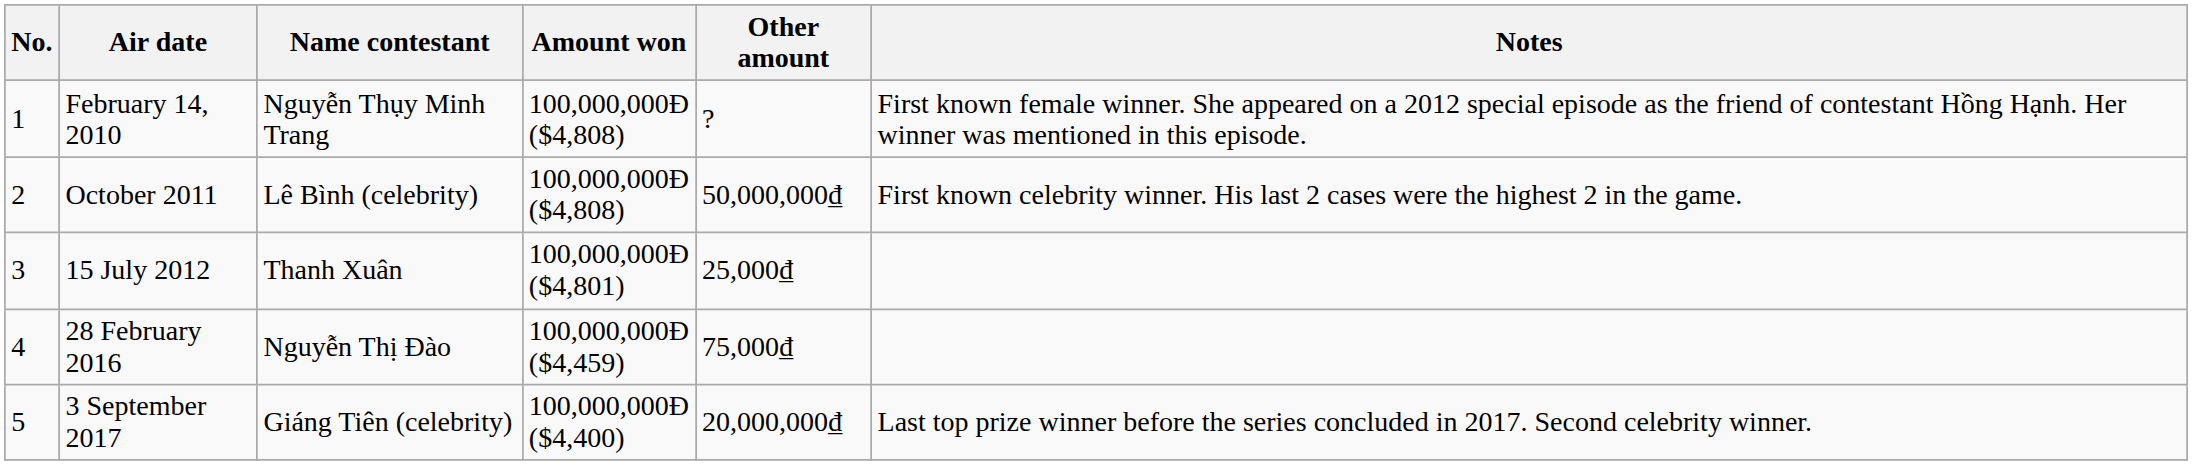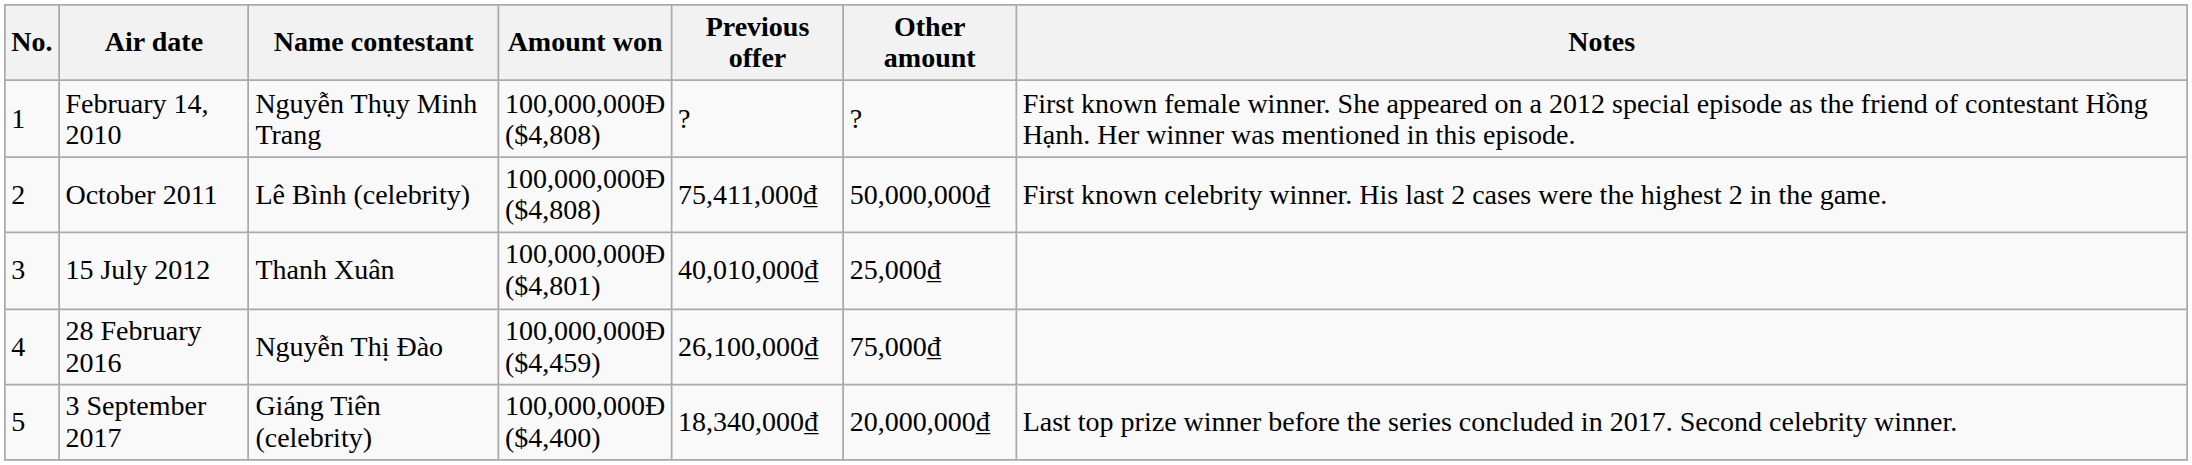+ column: Previous offer | ? | 75,411,000₫ | 40,010,000₫ | 26,100,000₫ | 18,340,000₫
